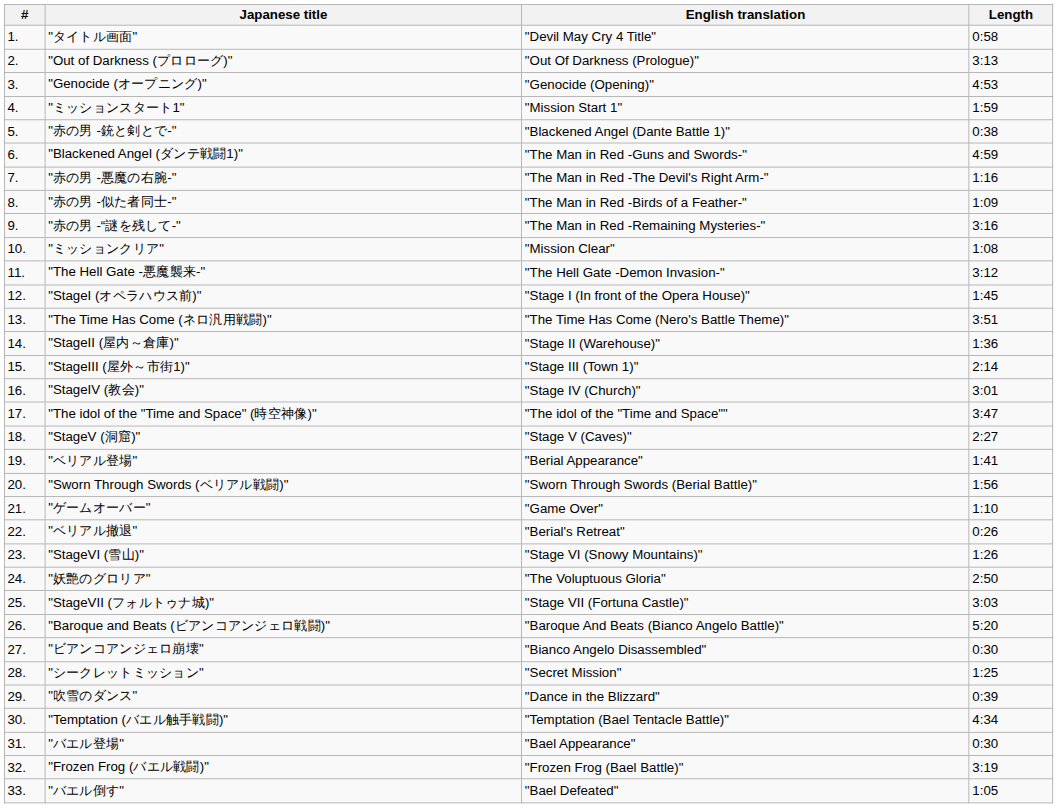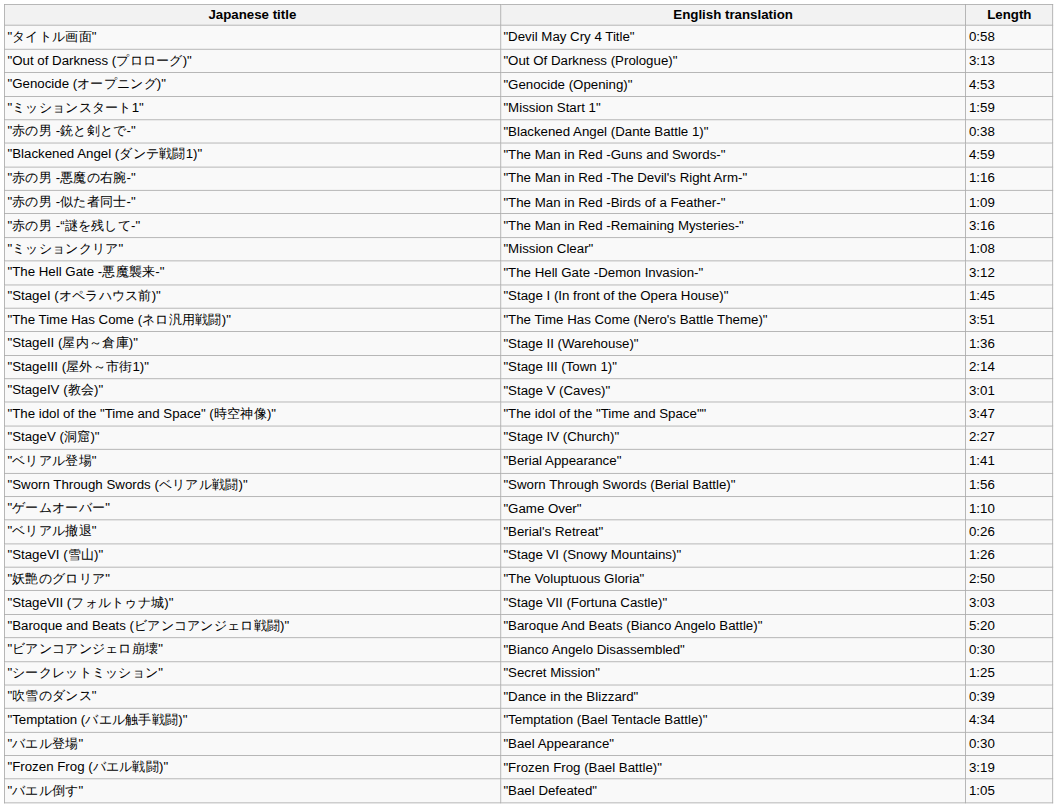- column: # | 1. | 2. | 3. | 4. | 5. | 6. | 7. | 8. | 9. | 10. | 11. | 12. | 13. | 14. | 15. | 16. | 17. | 18. | 19. | 20. | 21. | 22. | 23. | 24. | 25. | 26. | 27. | 28. | 29. | 30. | 31. | 32. | 33.
"StageIV (教会)" | English translation: "Stage IV (Church)" -> "Stage V (Caves)"
"StageV (洞窟)" | English translation: "Stage V (Caves)" -> "Stage IV (Church)"
